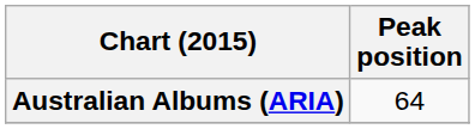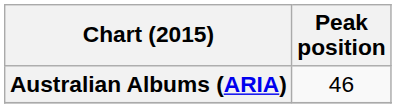Australian Albums (ARIA) | Peak position: 64 -> 46
